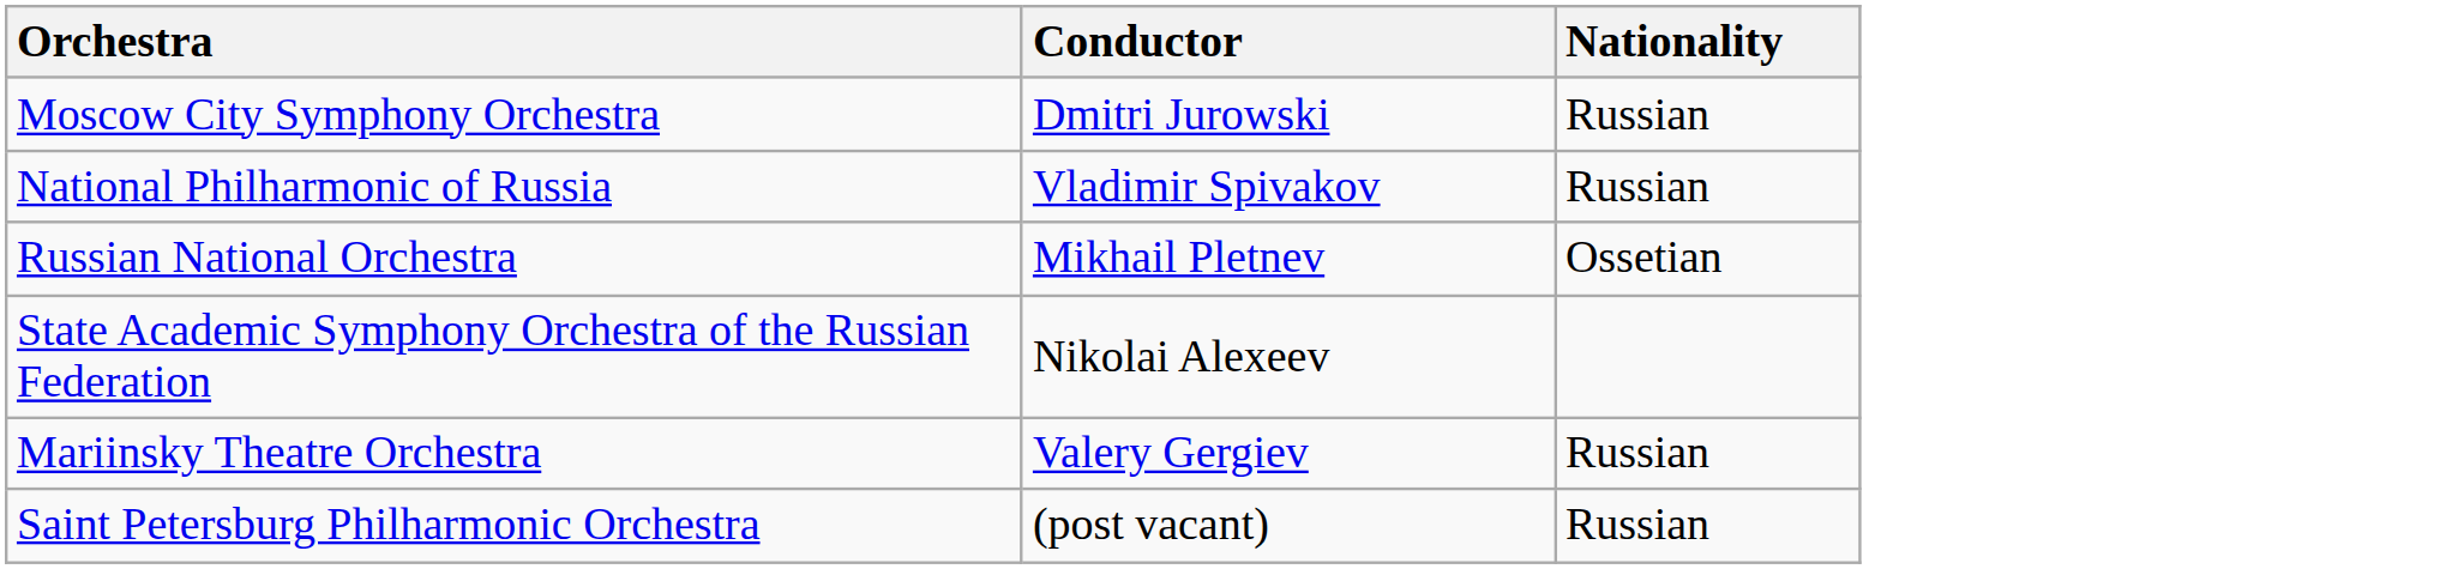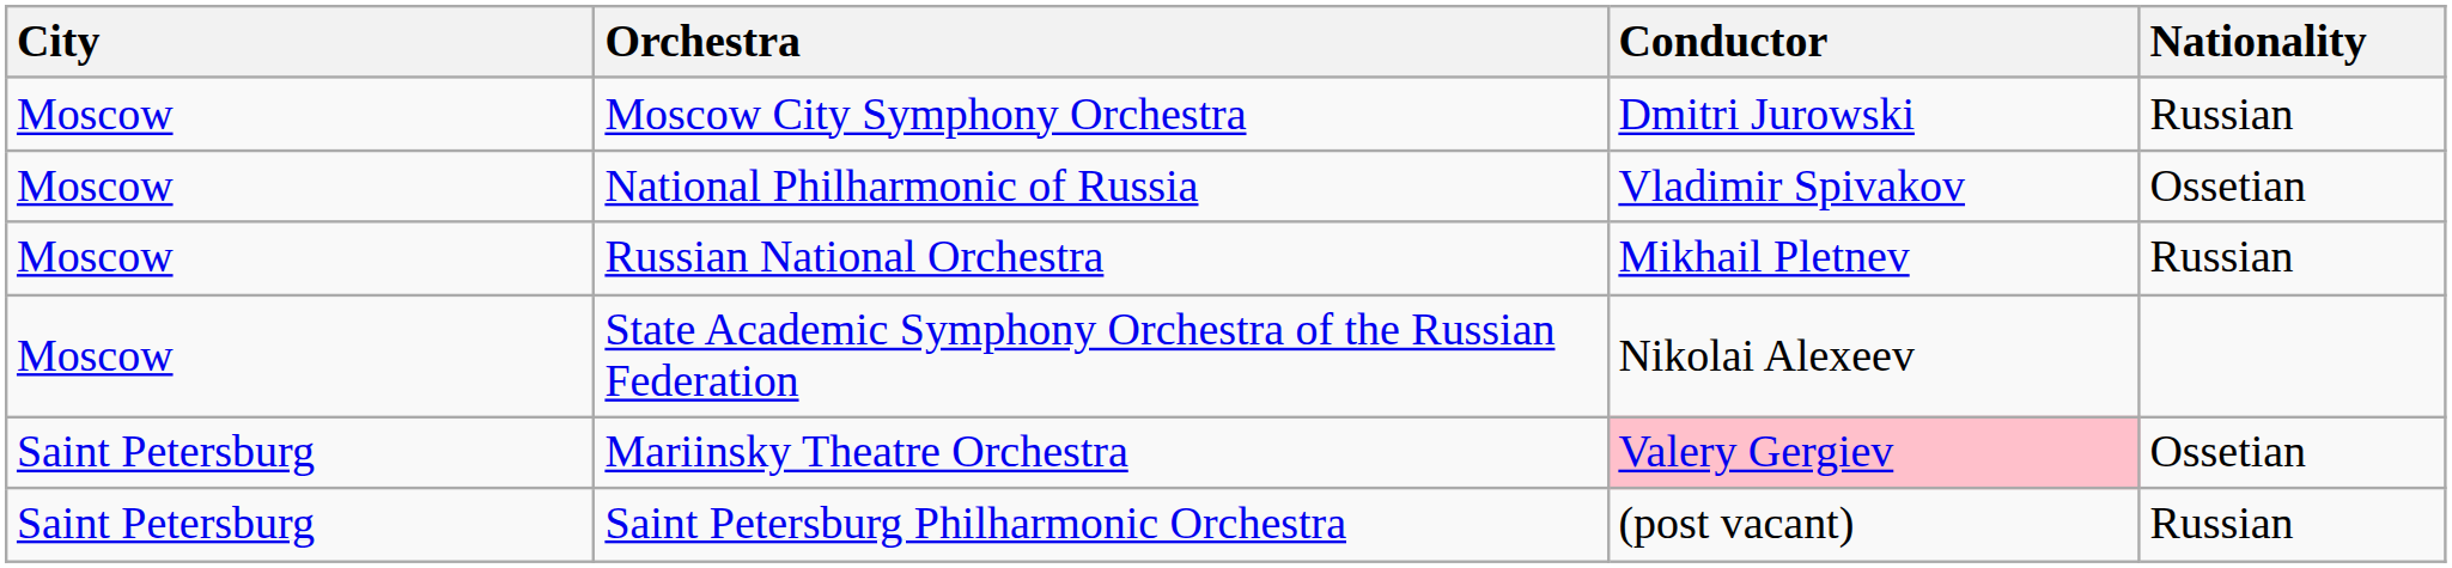+ column: City | Moscow | Moscow | Moscow | Moscow | Saint Petersburg | Saint Petersburg
National Philharmonic of Russia | Nationality: Russian -> Ossetian
Russian National Orchestra | Nationality: Ossetian -> Russian
Mariinsky Theatre Orchestra | Conductor: no background -> pink background
Mariinsky Theatre Orchestra | Nationality: Russian -> Ossetian
